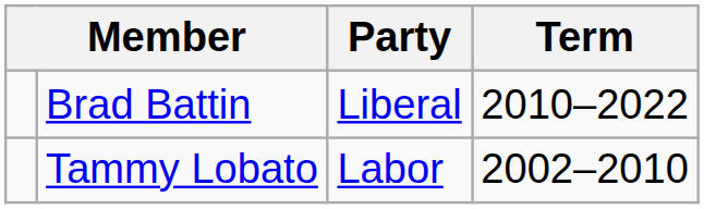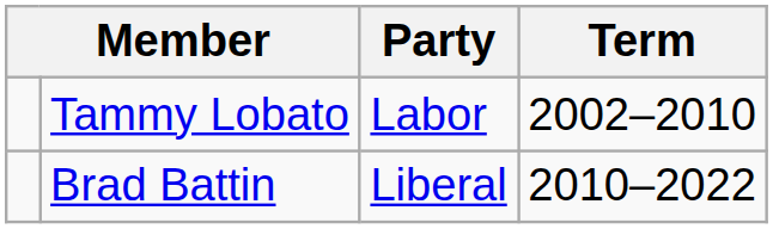rows swapped: Tammy Lobato <-> Brad Battin
